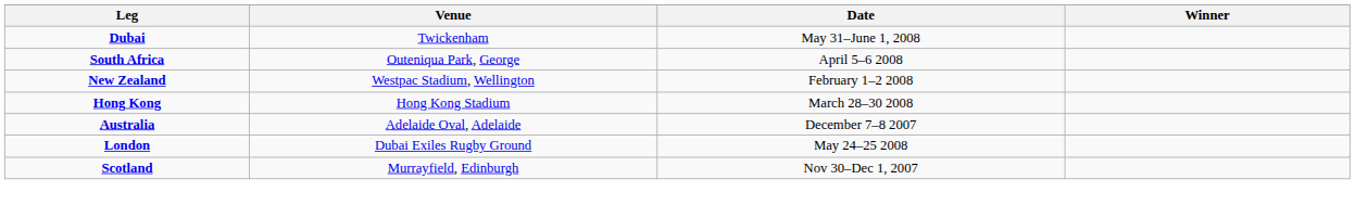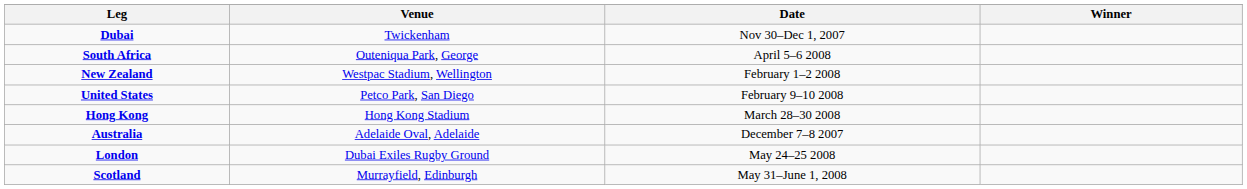Dubai | Date: May 31–June 1, 2008 -> Nov 30–Dec 1, 2007
+ row: United States | Petco Park, San Diego | February 9–10 2008
Scotland | Date: Nov 30–Dec 1, 2007 -> May 31–June 1, 2008
